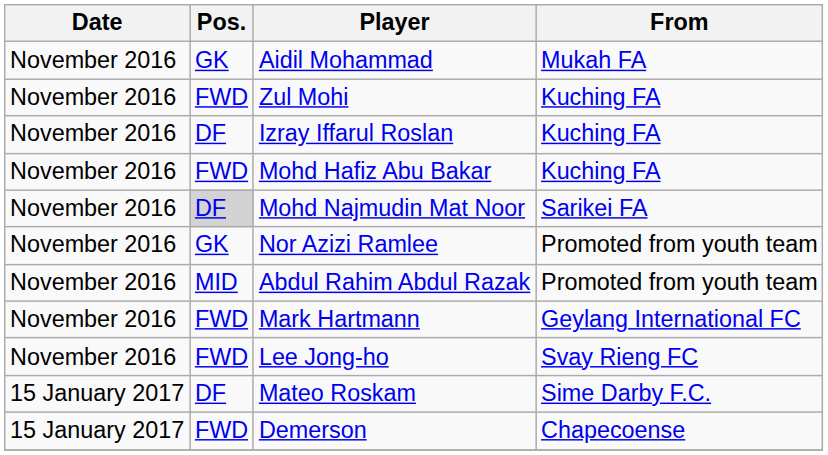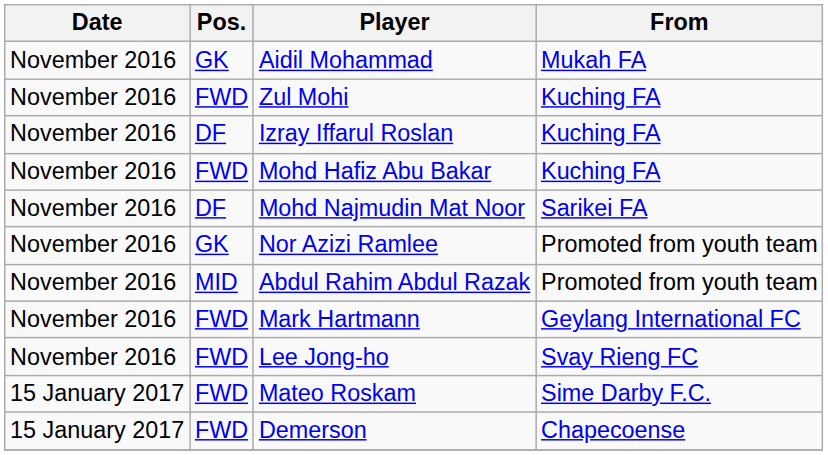Mohd Najmudin Mat Noor | Pos.: lightgrey background -> no background
Mateo Roskam | Pos.: DF -> FWD
